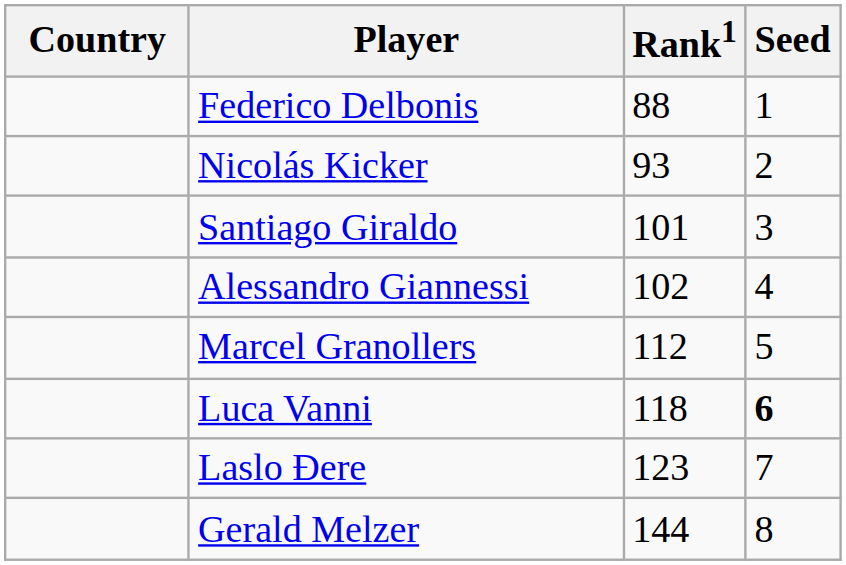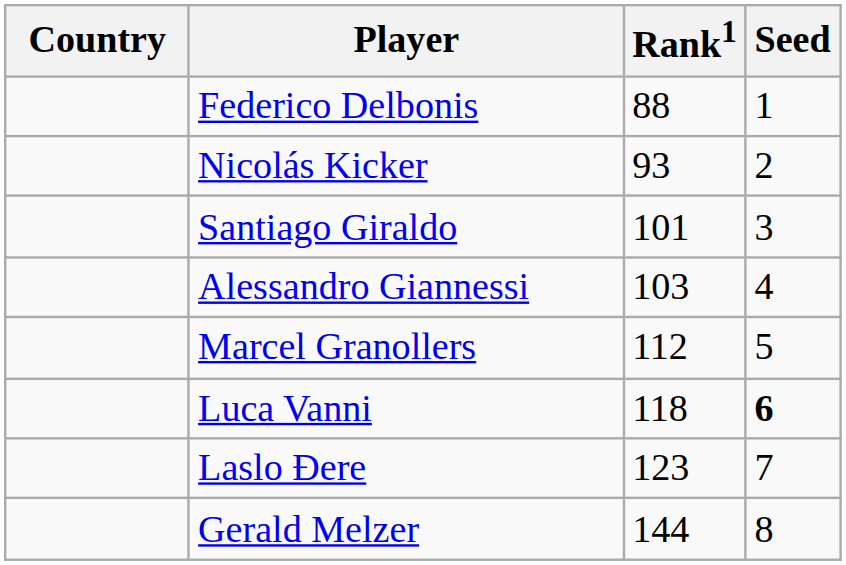Alessandro Giannessi | Rank1: 102 -> 103
